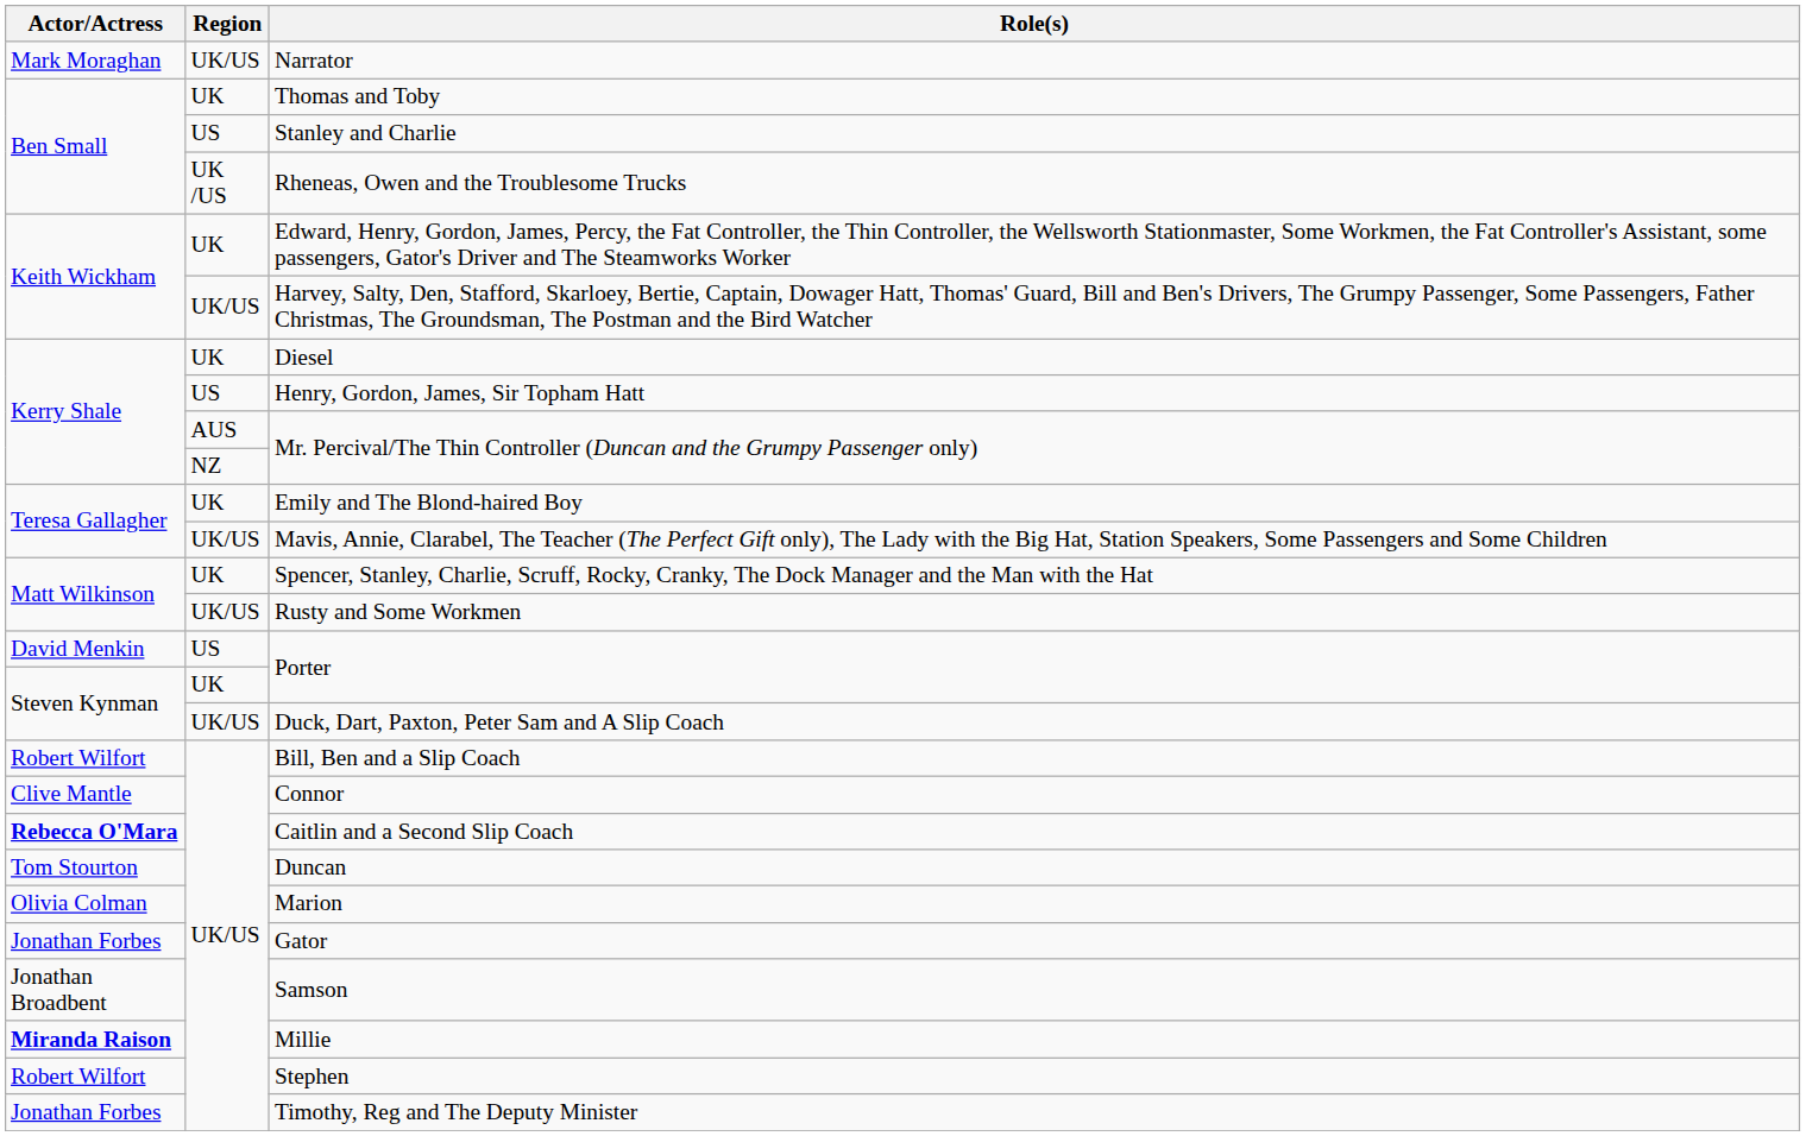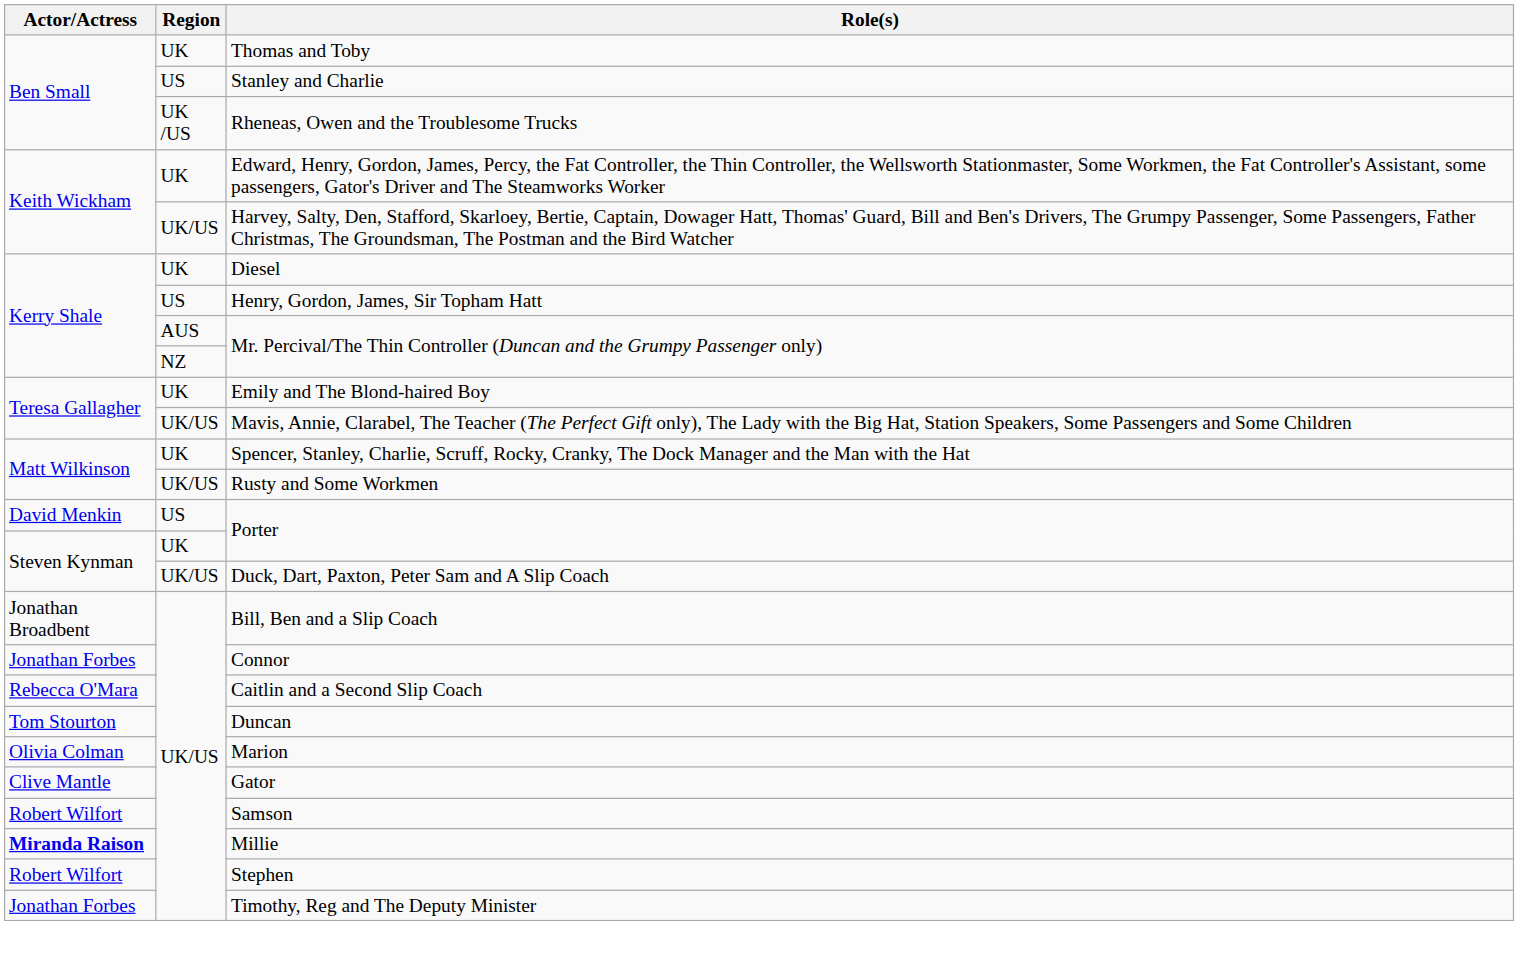- row: Mark Moraghan | UK/US | Narrator
Bill, Ben and a Slip Coach | Actor/Actress: Robert Wilfort -> Jonathan Broadbent
Connor | Actor/Actress: Clive Mantle -> Jonathan Forbes
Caitlin and a Second Slip Coach | Actor/Actress: bold -> normal
Gator | Actor/Actress: Jonathan Forbes -> Clive Mantle
Samson | Actor/Actress: Jonathan Broadbent -> Robert Wilfort
